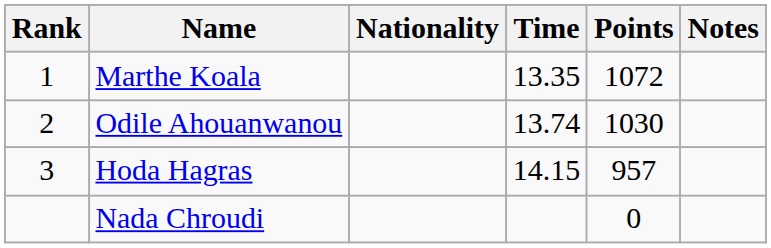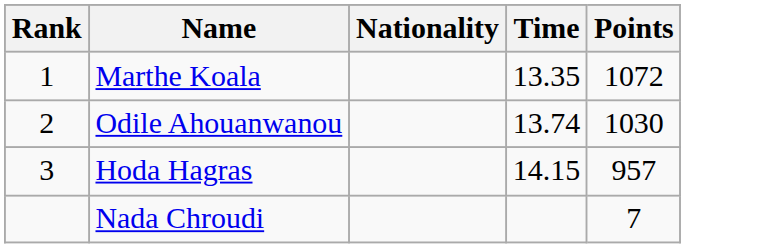- column: Notes
Nada Chroudi | Points: 0 -> 7
